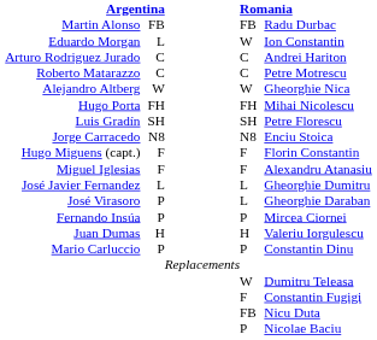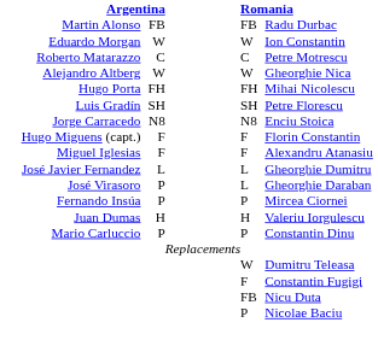Eduardo Morgan | column 2: L -> W
- row: Arturo Rodriguez Jurado | C | C | Andrei Hariton
